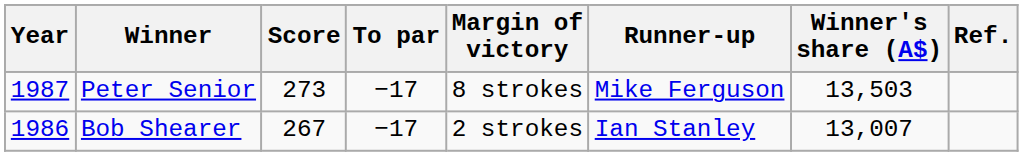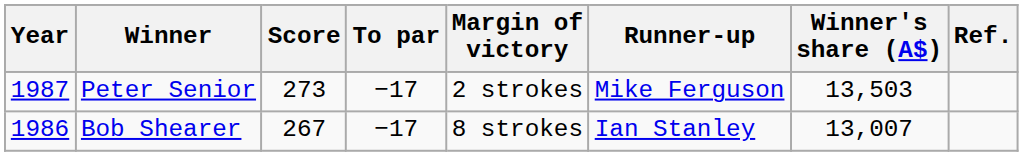Peter Senior | Margin of victory: 8 strokes -> 2 strokes
Bob Shearer | Margin of victory: 2 strokes -> 8 strokes
